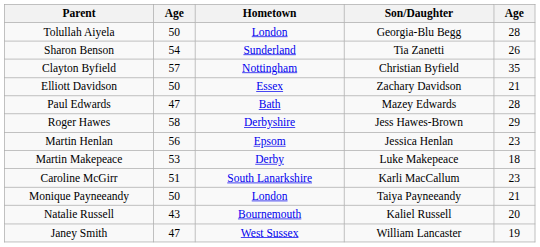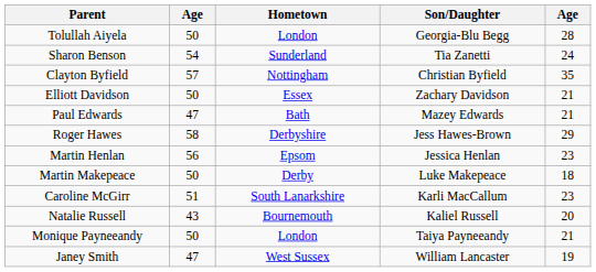Sharon Benson | column 5: 26 -> 24
Paul Edwards | column 5: 28 -> 21
Martin Makepeace | column 2: 53 -> 50
rows swapped: Monique Payneeandy <-> Natalie Russell
